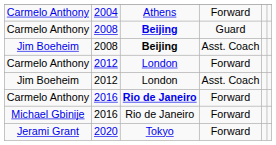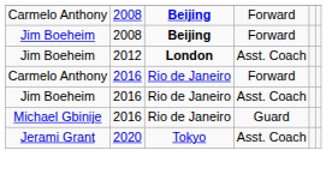- row: Carmelo Anthony | 2004 | Athens | Forward
Carmelo Anthony / 2008 | column 4: Guard -> Forward
Jim Boeheim / 2008 | column 4: Asst. Coach -> Forward
- row: Carmelo Anthony | 2012 | London | Forward
Jim Boeheim / 2012 | column 3: normal -> bold
Carmelo Anthony / 2016 | column 3: bold -> normal
+ row: Jim Boeheim | 2016 | Rio de Janeiro | Asst. Coach
Michael Gbinije / 2016 | column 4: Forward -> Guard
2020 | column 4: Forward -> Asst. Coach
